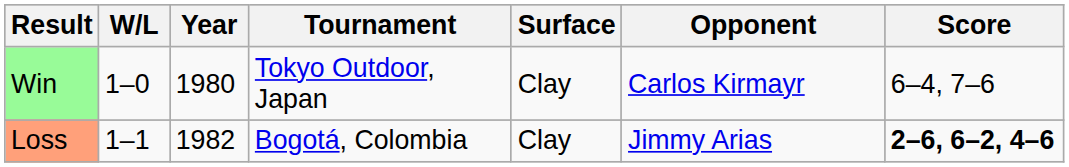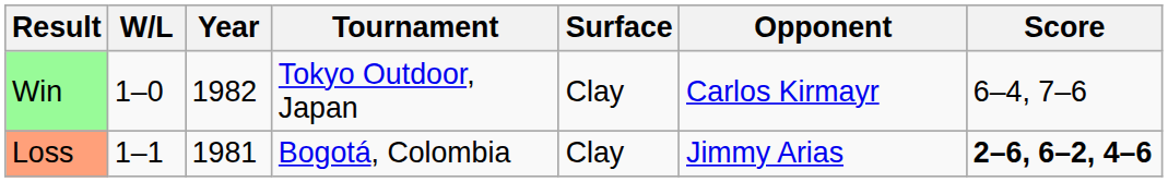Win | Year: 1980 -> 1982
Loss | Year: 1982 -> 1981
